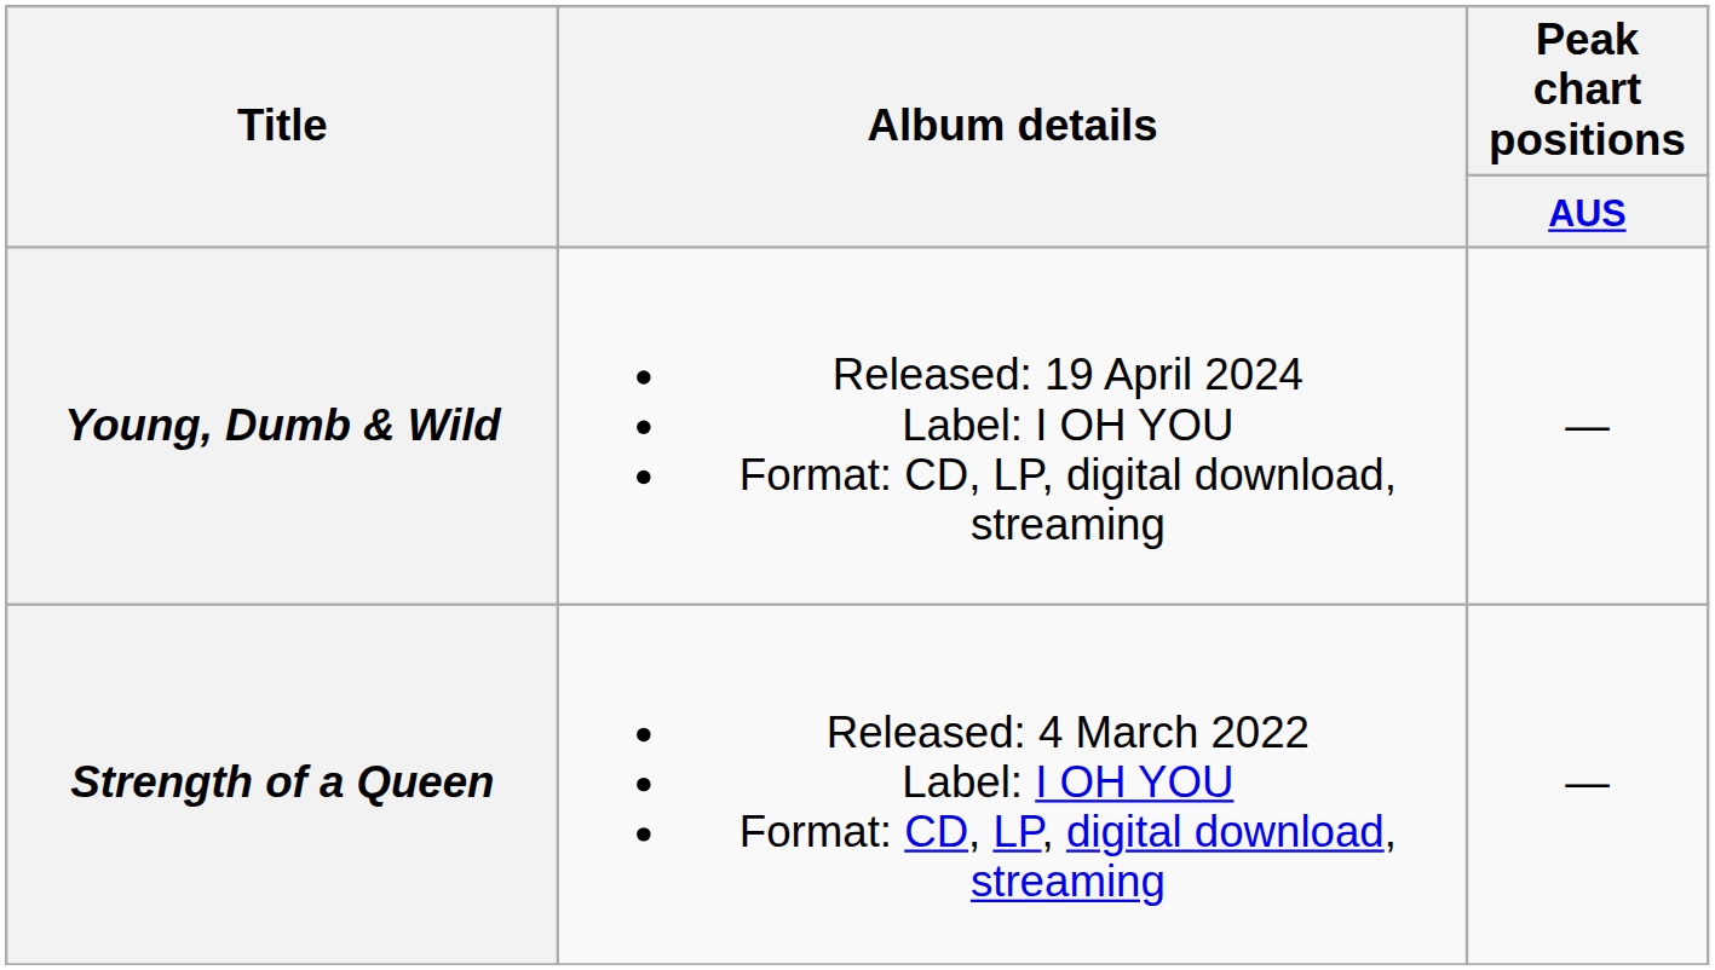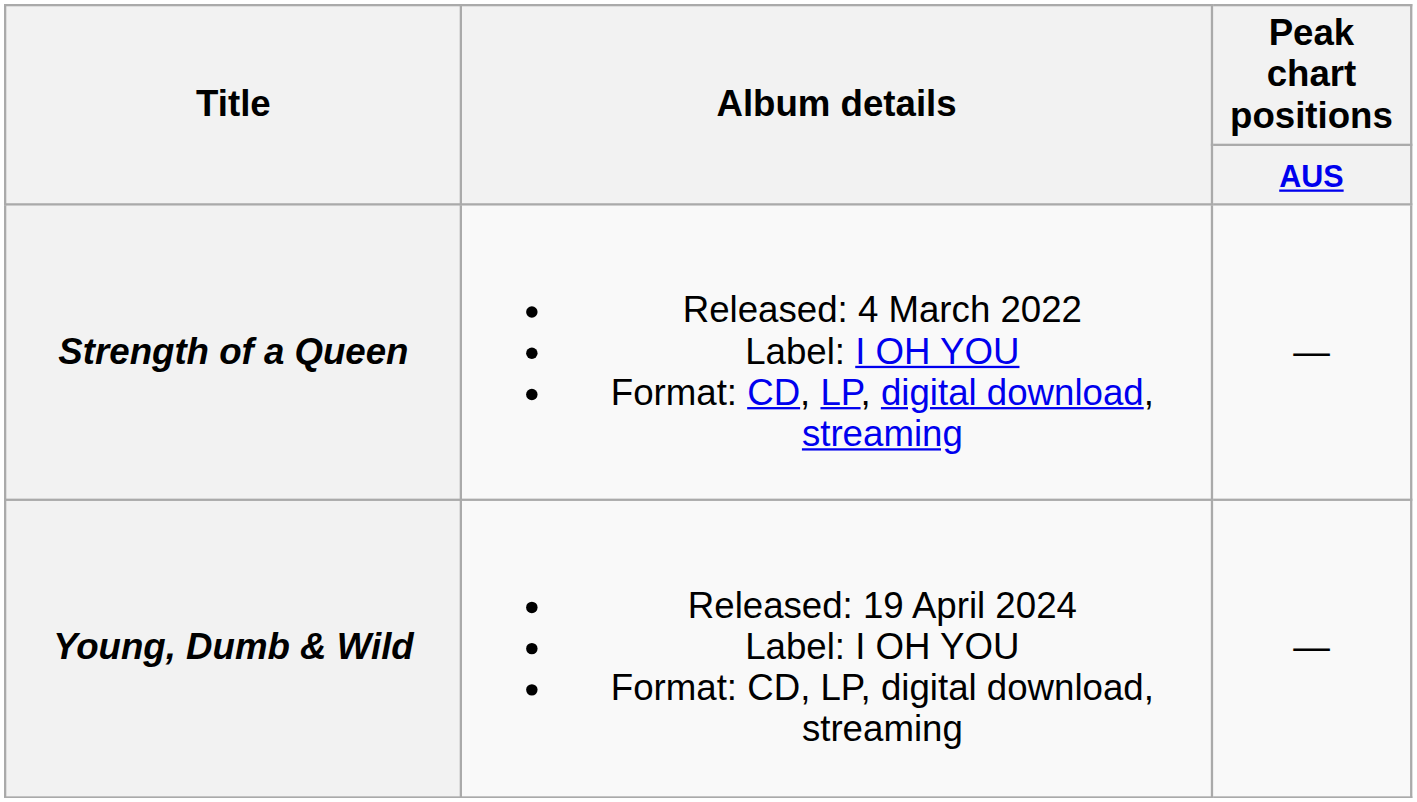rows swapped: Strength of a Queen <-> Young, Dumb & Wild
